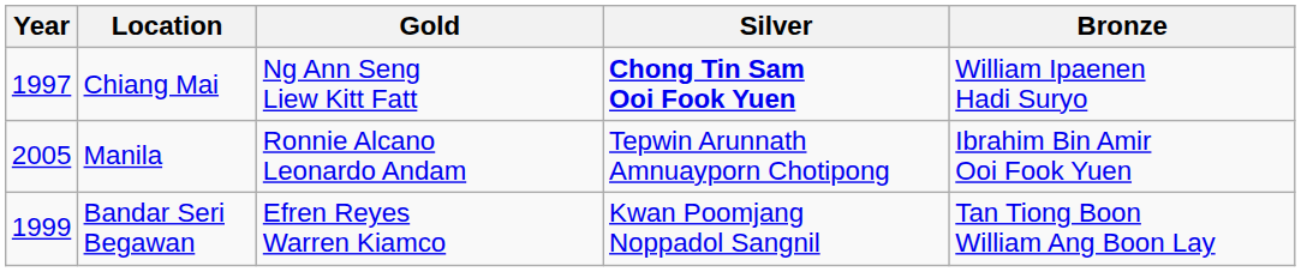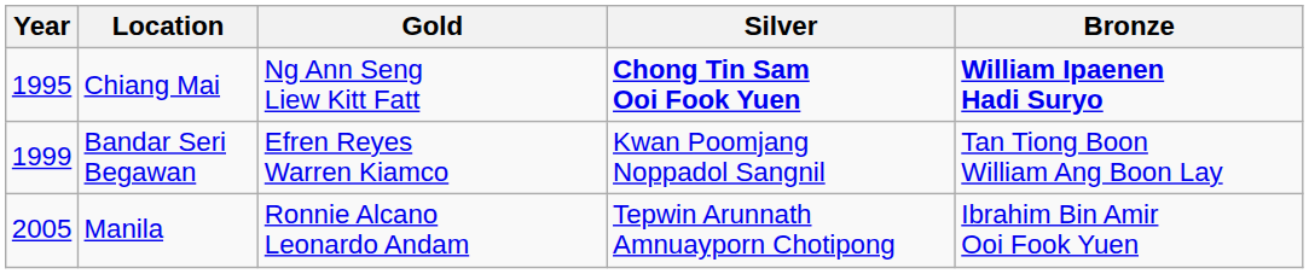Chiang Mai | Year: 1997 -> 1995
Chiang Mai | Bronze: normal -> bold
rows swapped: Bandar Seri Begawan <-> Manila
